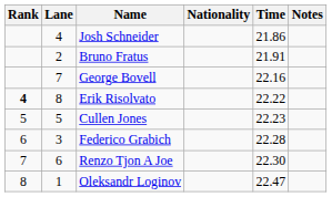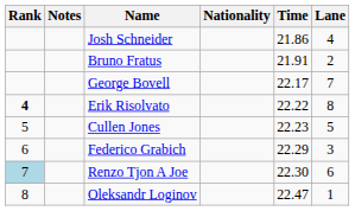columns swapped: Lane <-> Notes
George Bovell | Time: 22.16 -> 22.17
Federico Grabich | Time: 22.28 -> 22.29
Renzo Tjon A Joe | Rank: no background -> lightblue background
